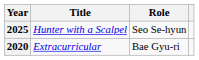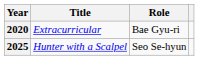rows swapped: 2020 <-> 2025
